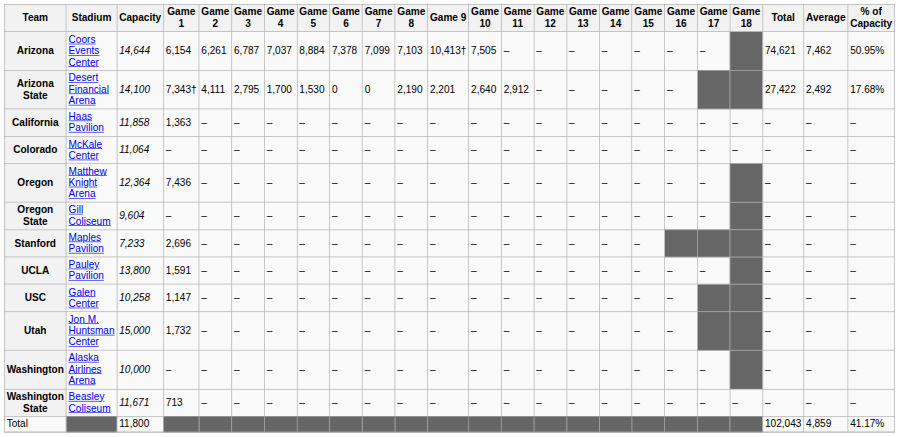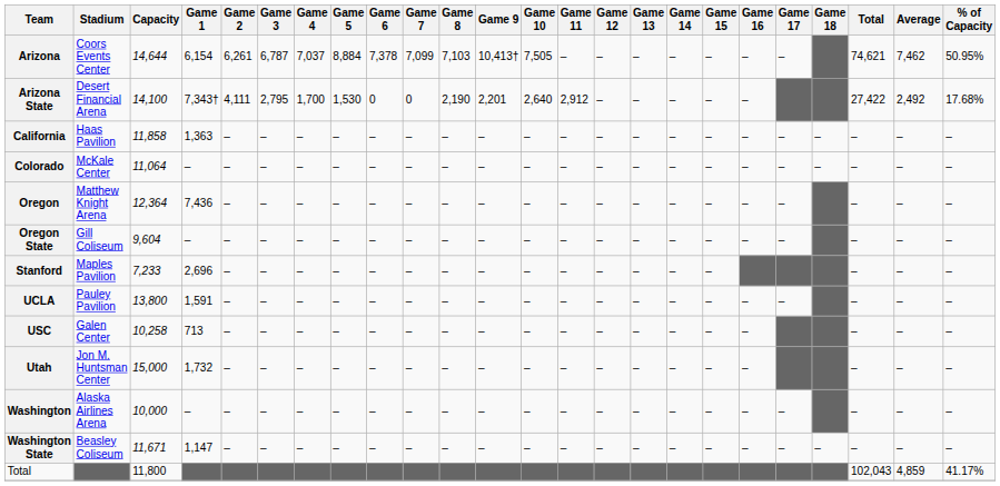USC | Game 1: 1,147 -> 713
Washington State | Game 1: 713 -> 1,147
